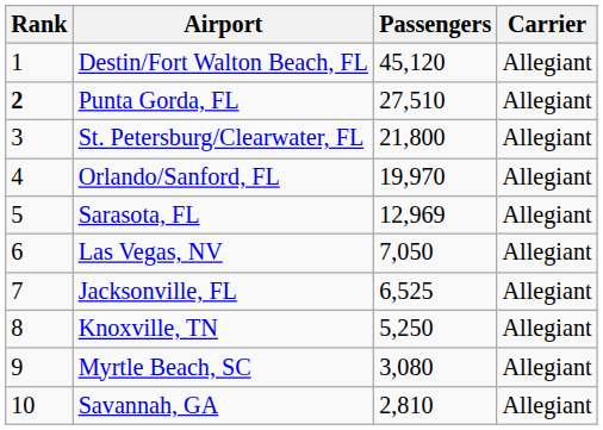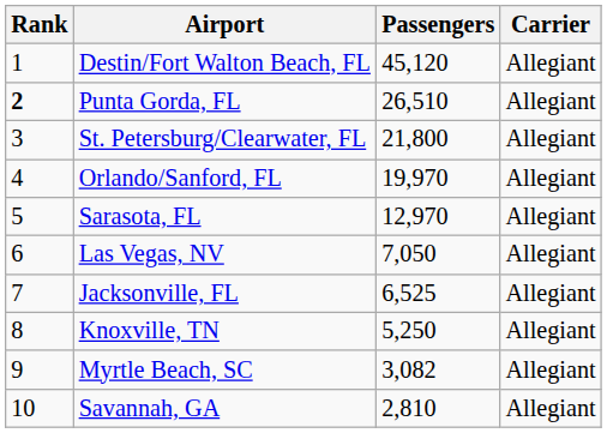Punta Gorda, FL | Passengers: 27,510 -> 26,510
Sarasota, FL | Passengers: 12,969 -> 12,970
Myrtle Beach, SC | Passengers: 3,080 -> 3,082
